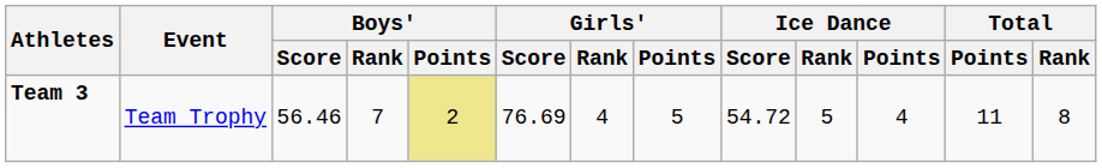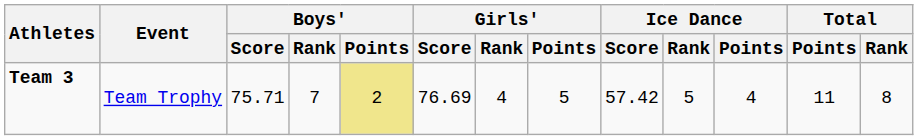Team 3 | Boys' / Score: 56.46 -> 75.71
Team 3 | Ice Dance / Score: 54.72 -> 57.42
